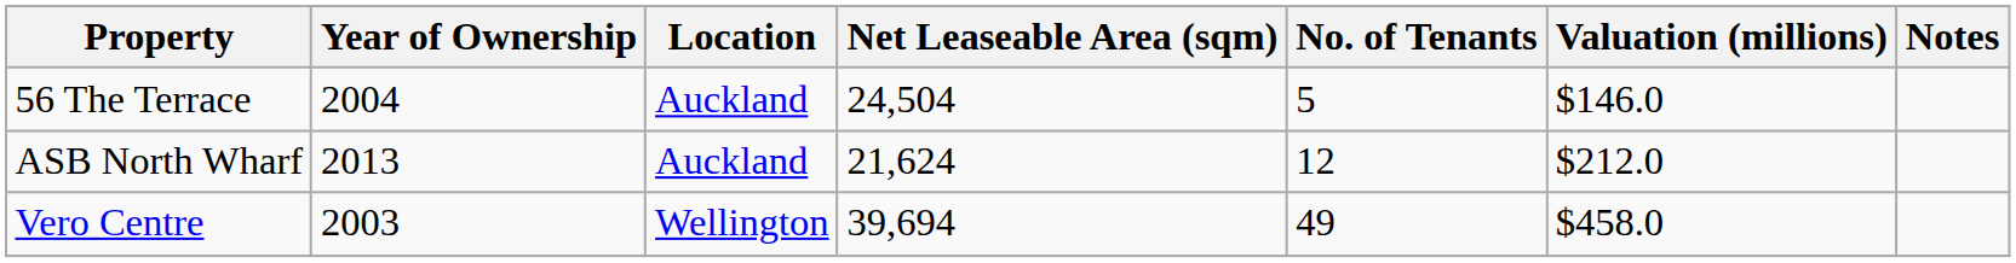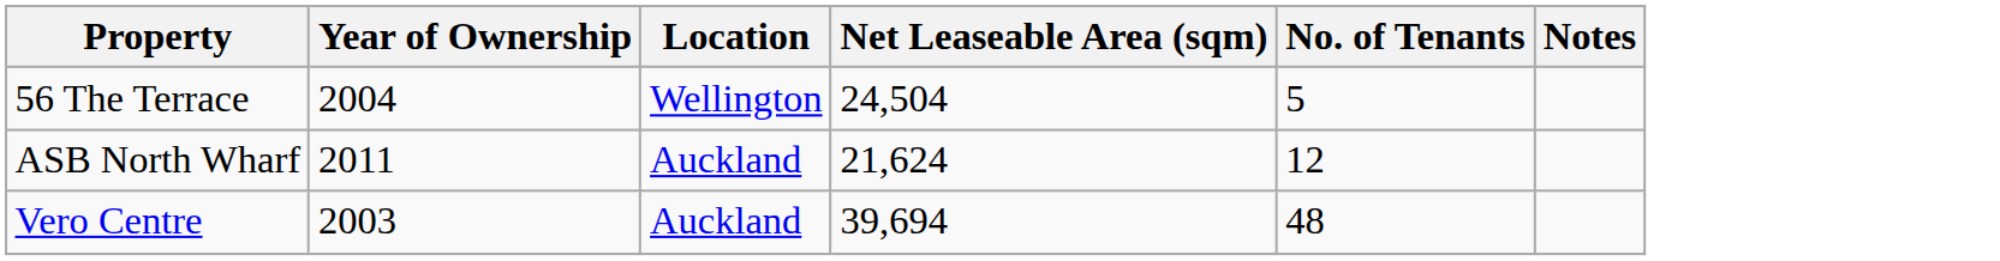- column: Valuation (millions) | $146.0 | $212.0 | $458.0
56 The Terrace | Location: Auckland -> Wellington
ASB North Wharf | Year of Ownership: 2013 -> 2011
Vero Centre | Location: Wellington -> Auckland
Vero Centre | No. of Tenants: 49 -> 48
